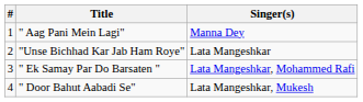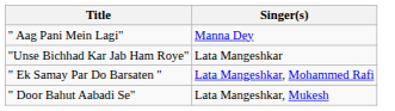- column: # | 1 | 2 | 3 | 4
